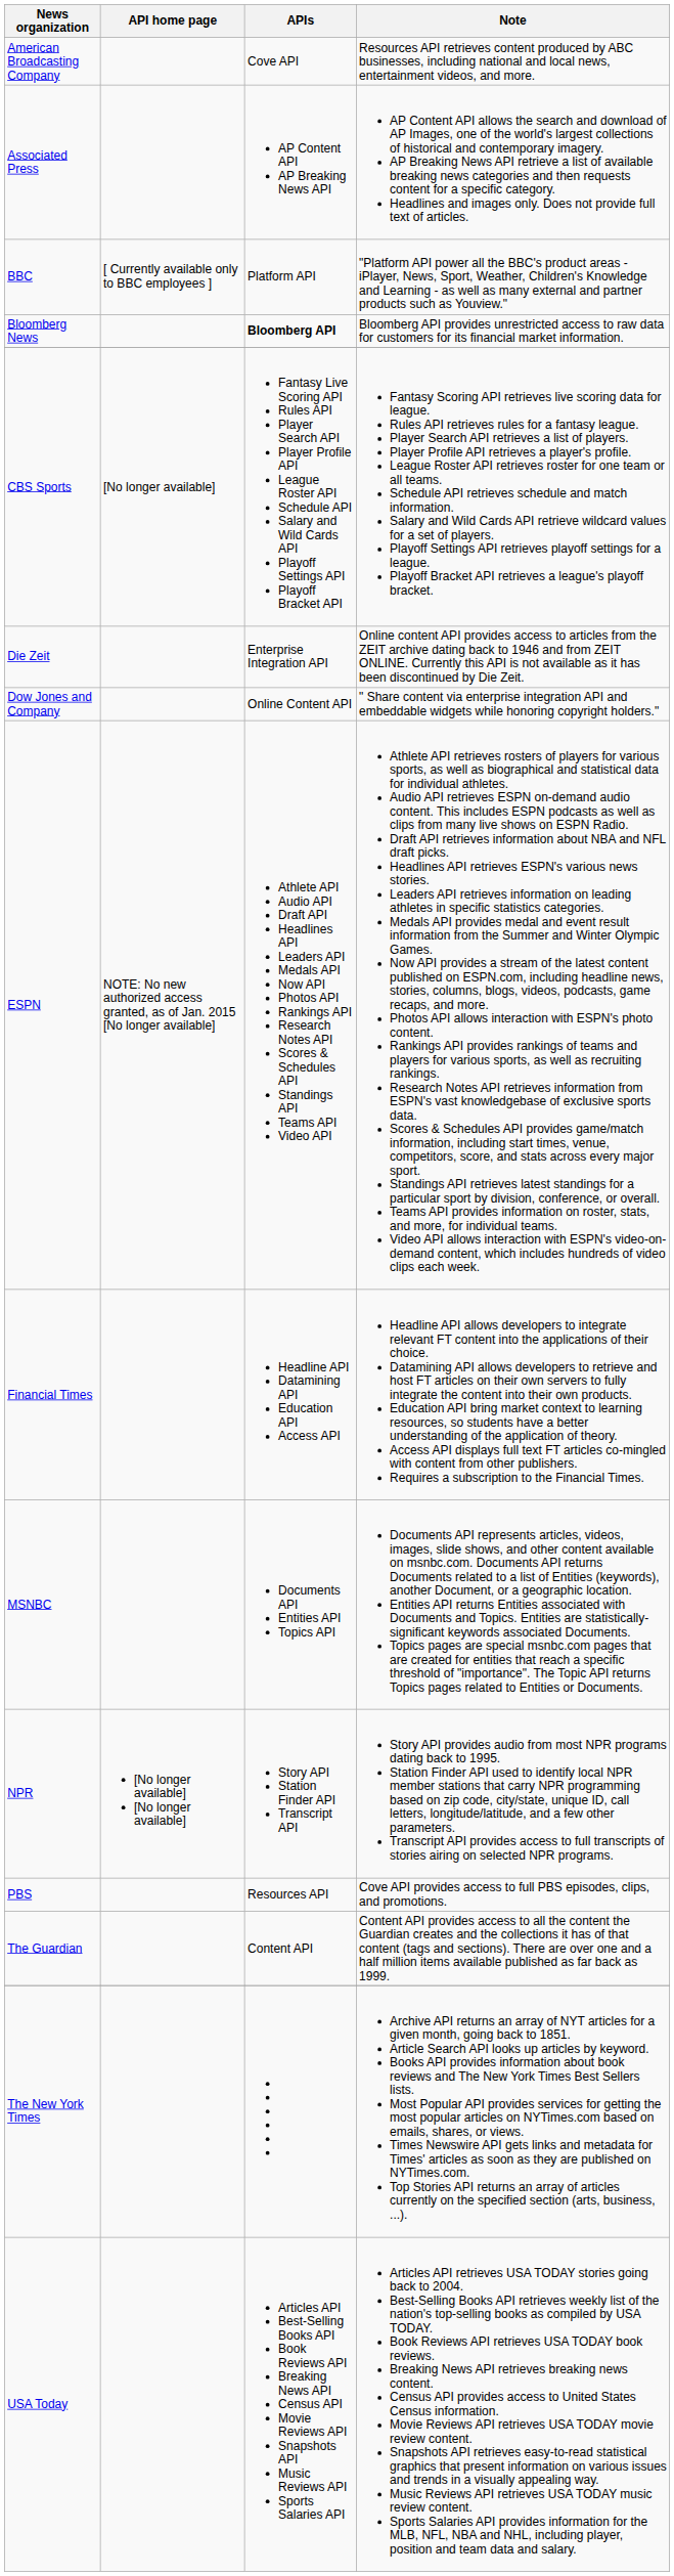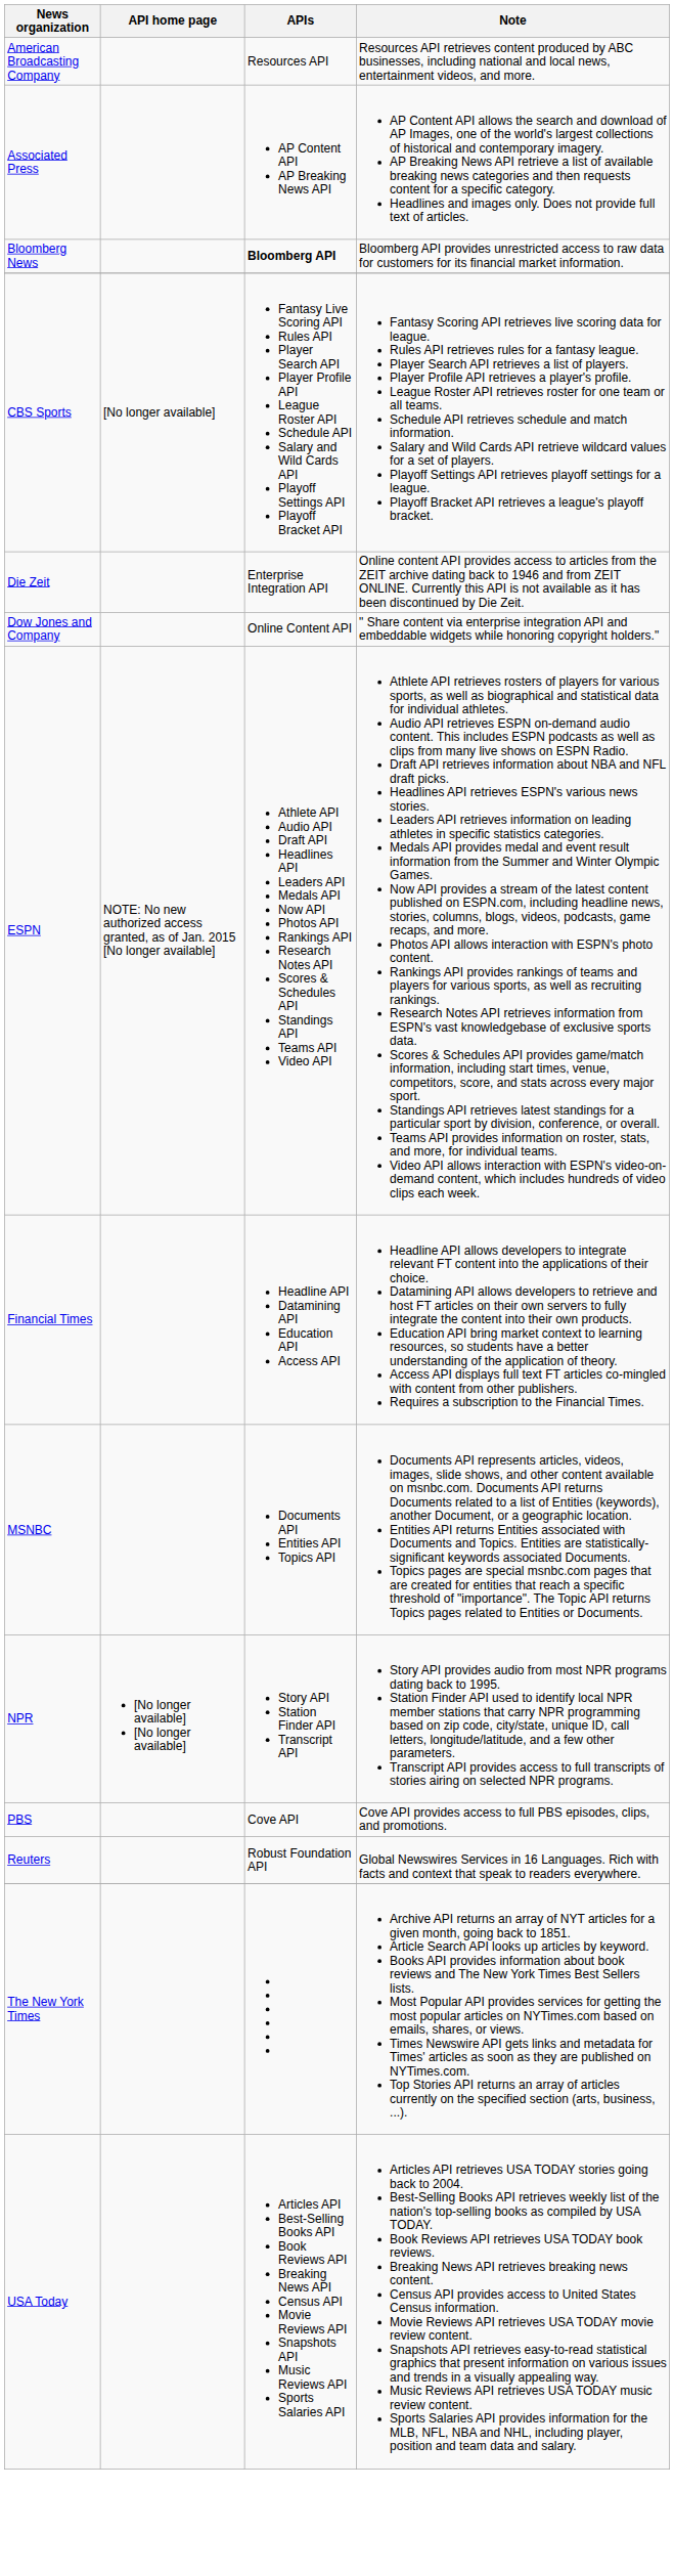American Broadcasting Company | APIs: Cove API -> Resources API
- row: BBC | [ Currently available only to BBC employees ] | Platform API | "Platform API power all the BBC's product areas - iPlayer, News, Sport, Weather, Children's Knowledge and Learning - as well as many external and partner products such as Youview."
PBS | APIs: Resources API -> Cove API
+ row: Reuters | Robust Foundation API | Global Newswires Services in 16 Languages. Rich with facts and context that speak to readers everywhere.
- row: The Guardian | Content API | Content API provides access to all the content the Guardian creates and the collections it has of that content (tags and sections). There are over one and a half million items available published as far back as 1999.
